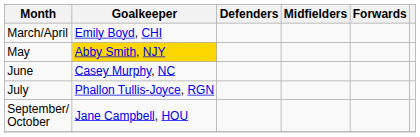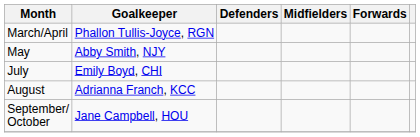March/April | Goalkeeper: Emily Boyd, CHI -> Phallon Tullis-Joyce, RGN
May | Goalkeeper: gold background -> no background
- row: June | Casey Murphy, NC
July | Goalkeeper: Phallon Tullis-Joyce, RGN -> Emily Boyd, CHI
+ row: August | Adrianna Franch, KCC
